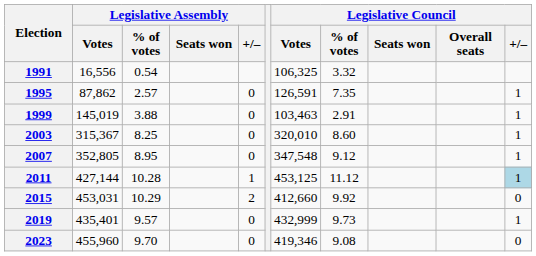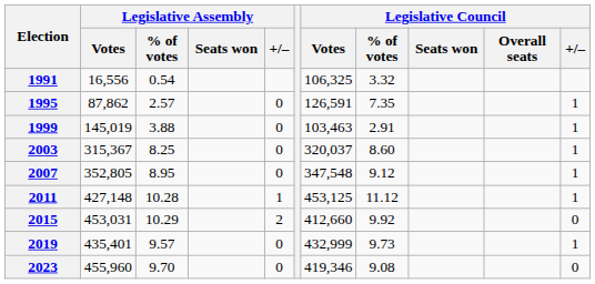2003 | Legislative Council / Votes: 320,010 -> 320,037
2011 | Legislative Assembly / Votes: 427,144 -> 427,148
2011 | Legislative Council / +/–: lightblue background -> no background
